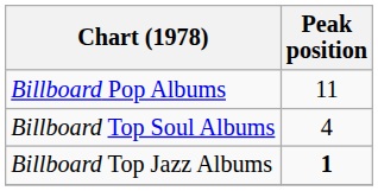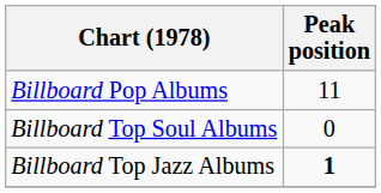Billboard Top Soul Albums | Peak position: 4 -> 0
